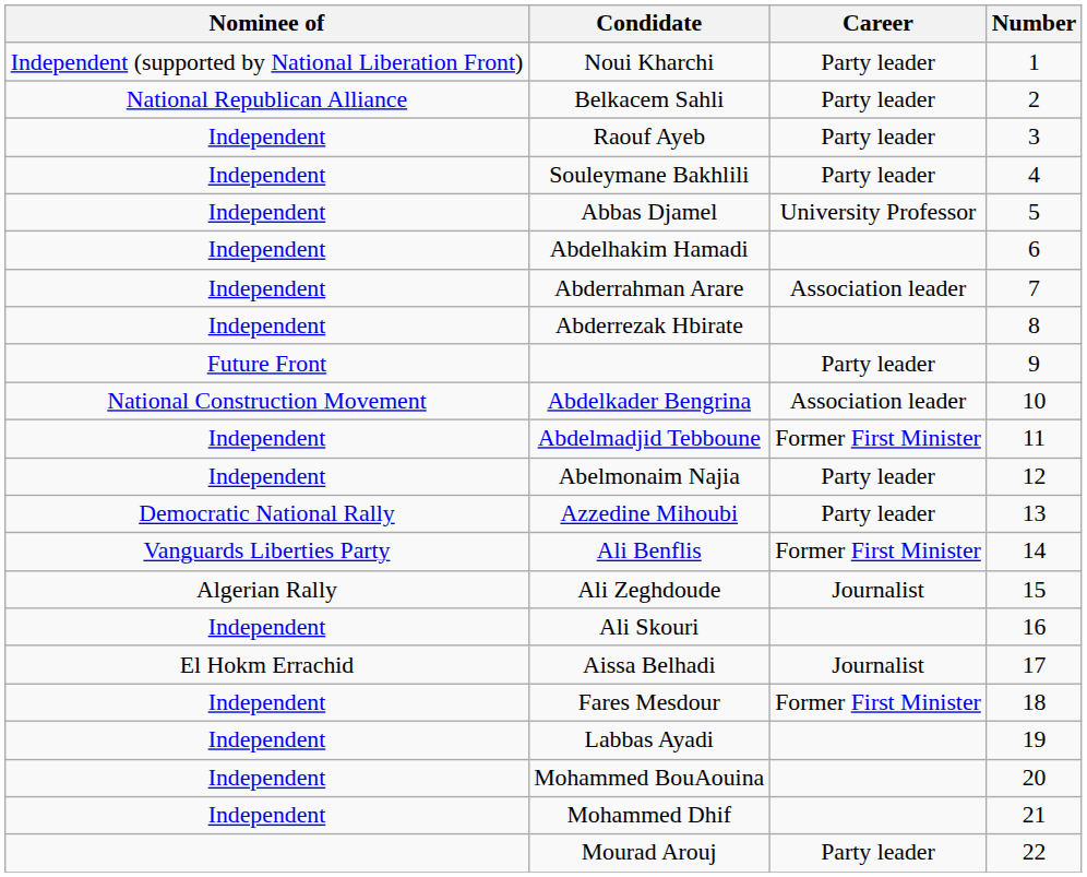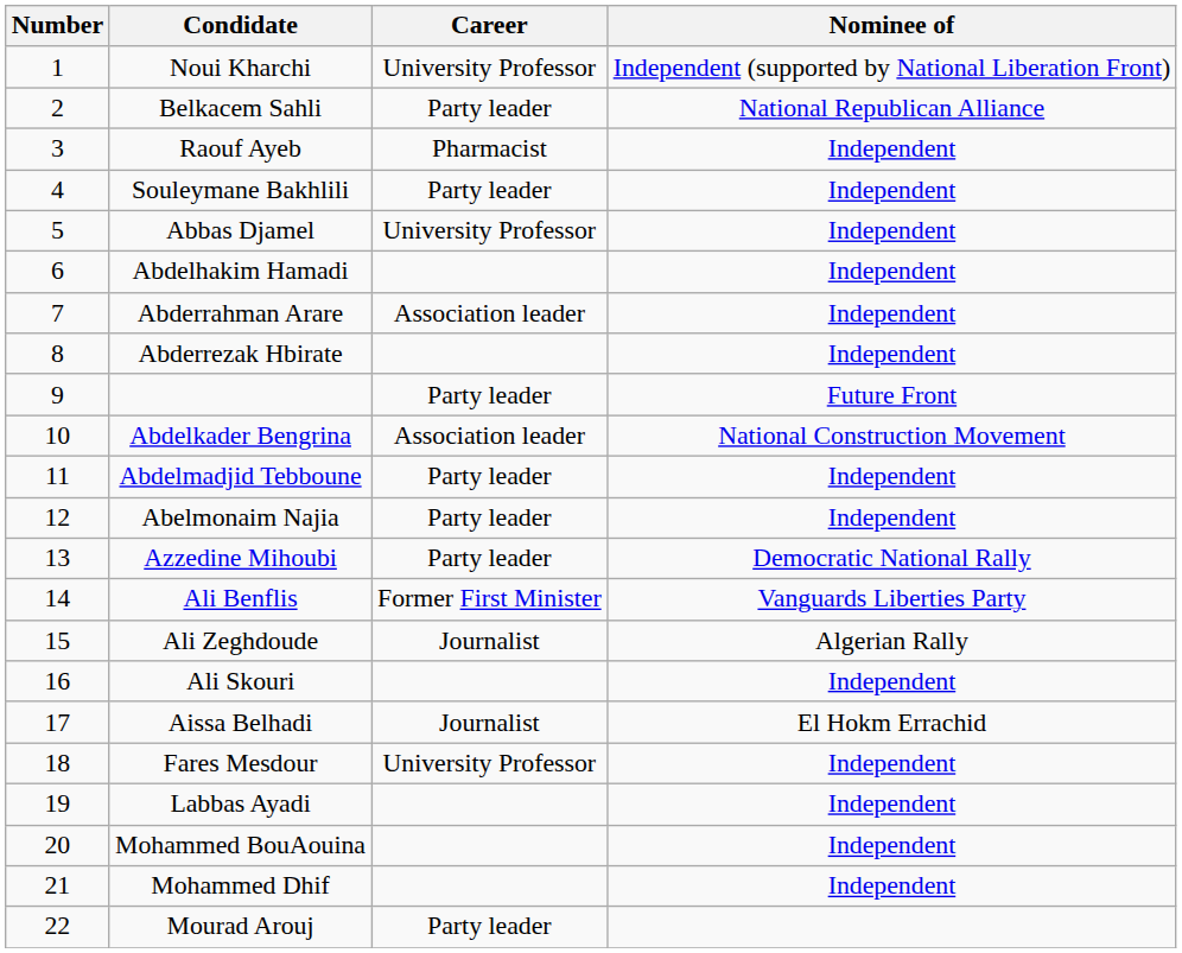columns swapped: Number <-> Nominee of
Noui Kharchi | Career: Party leader -> University Professor
Raouf Ayeb | Career: Party leader -> Pharmacist
Abdelmadjid Tebboune | Career: Former First Minister -> Party leader
Fares Mesdour | Career: Former First Minister -> University Professor
